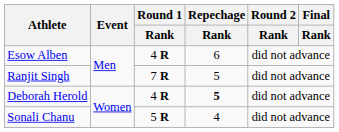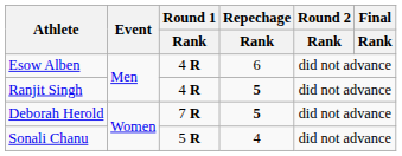Ranjit Singh | Round 1 / Rank: 7 R -> 4 R
Ranjit Singh | Repechage / Rank: normal -> bold
Deborah Herold | Round 1 / Rank: 4 R -> 7 R
